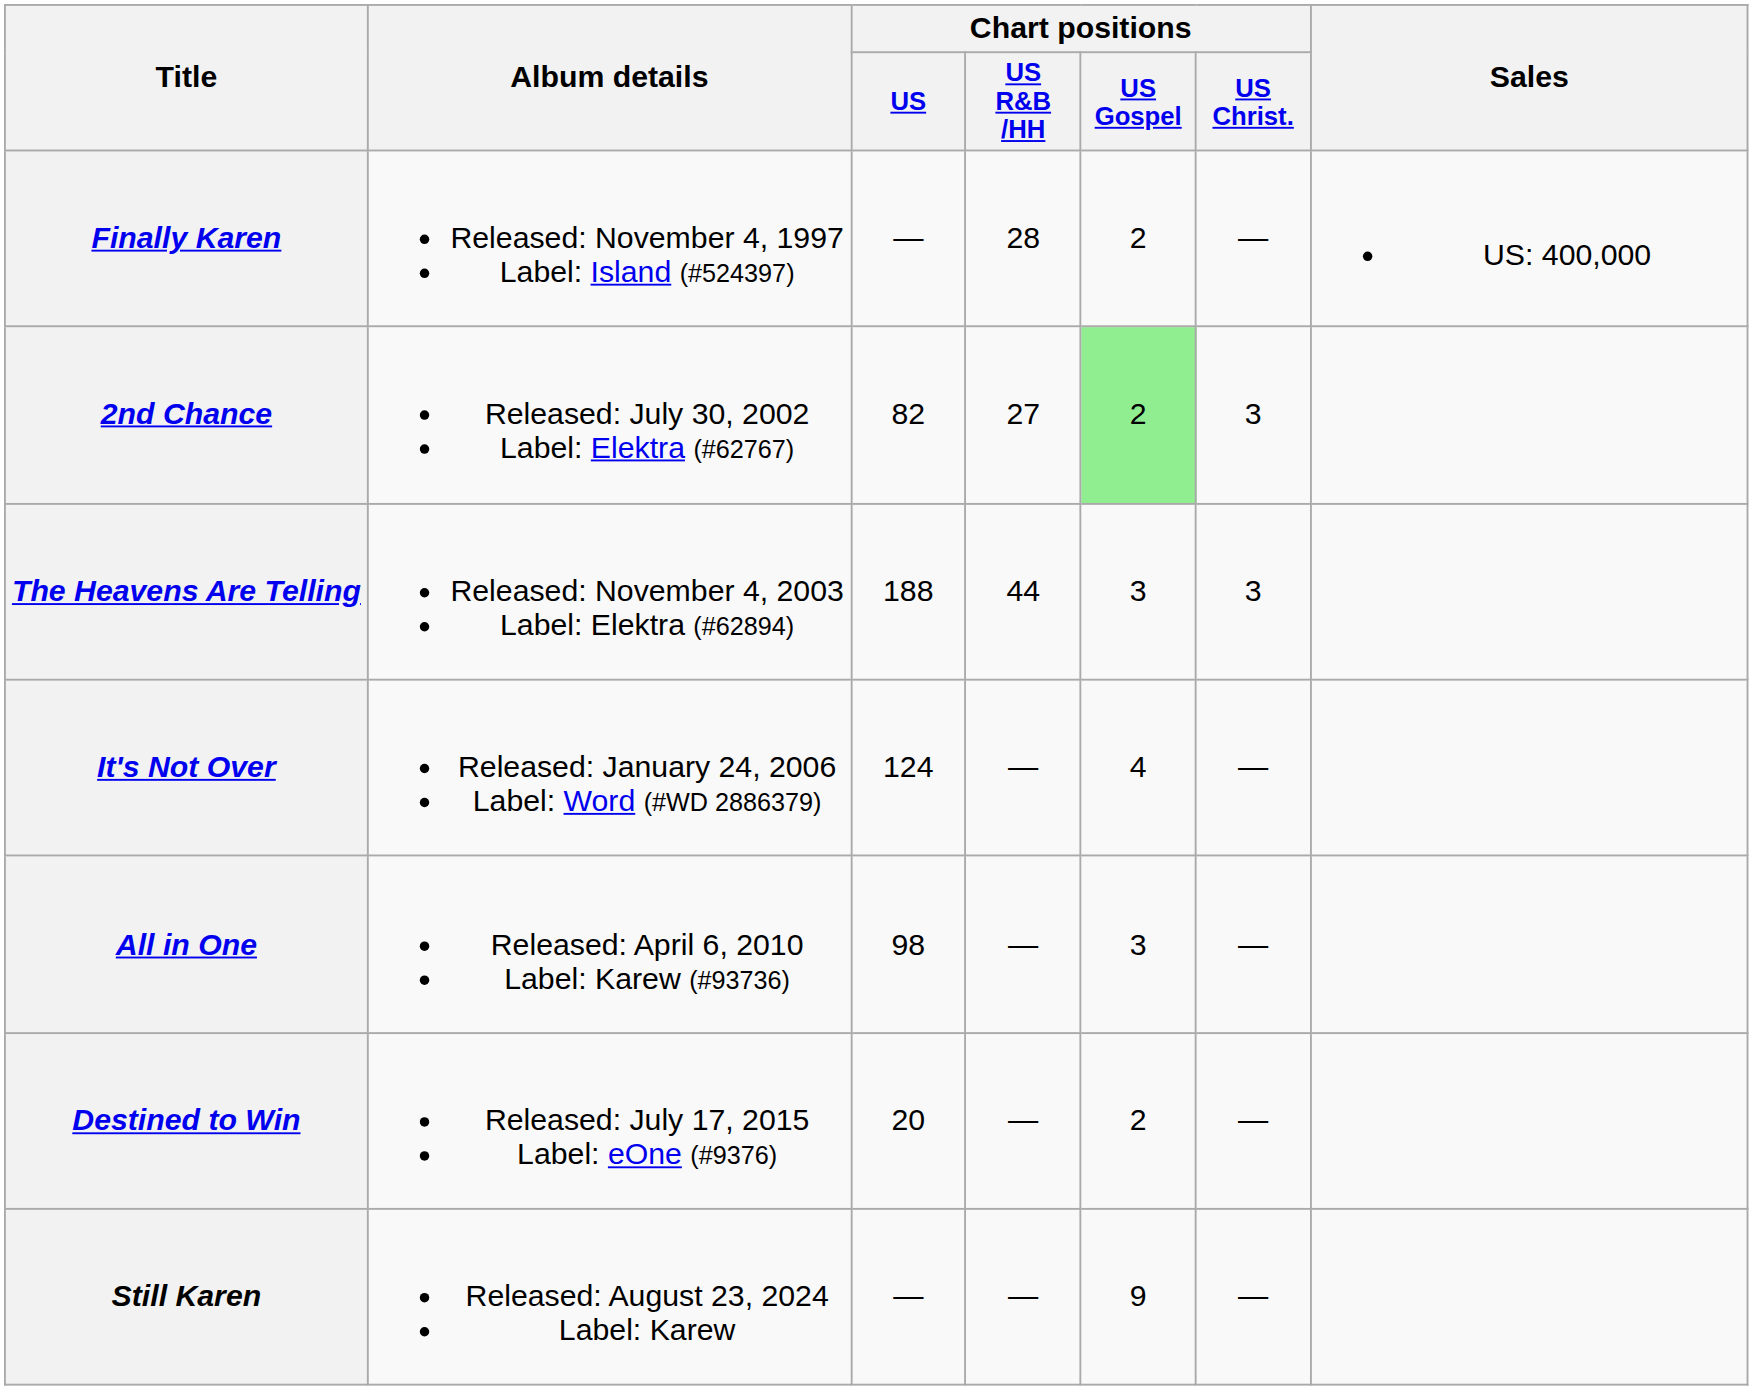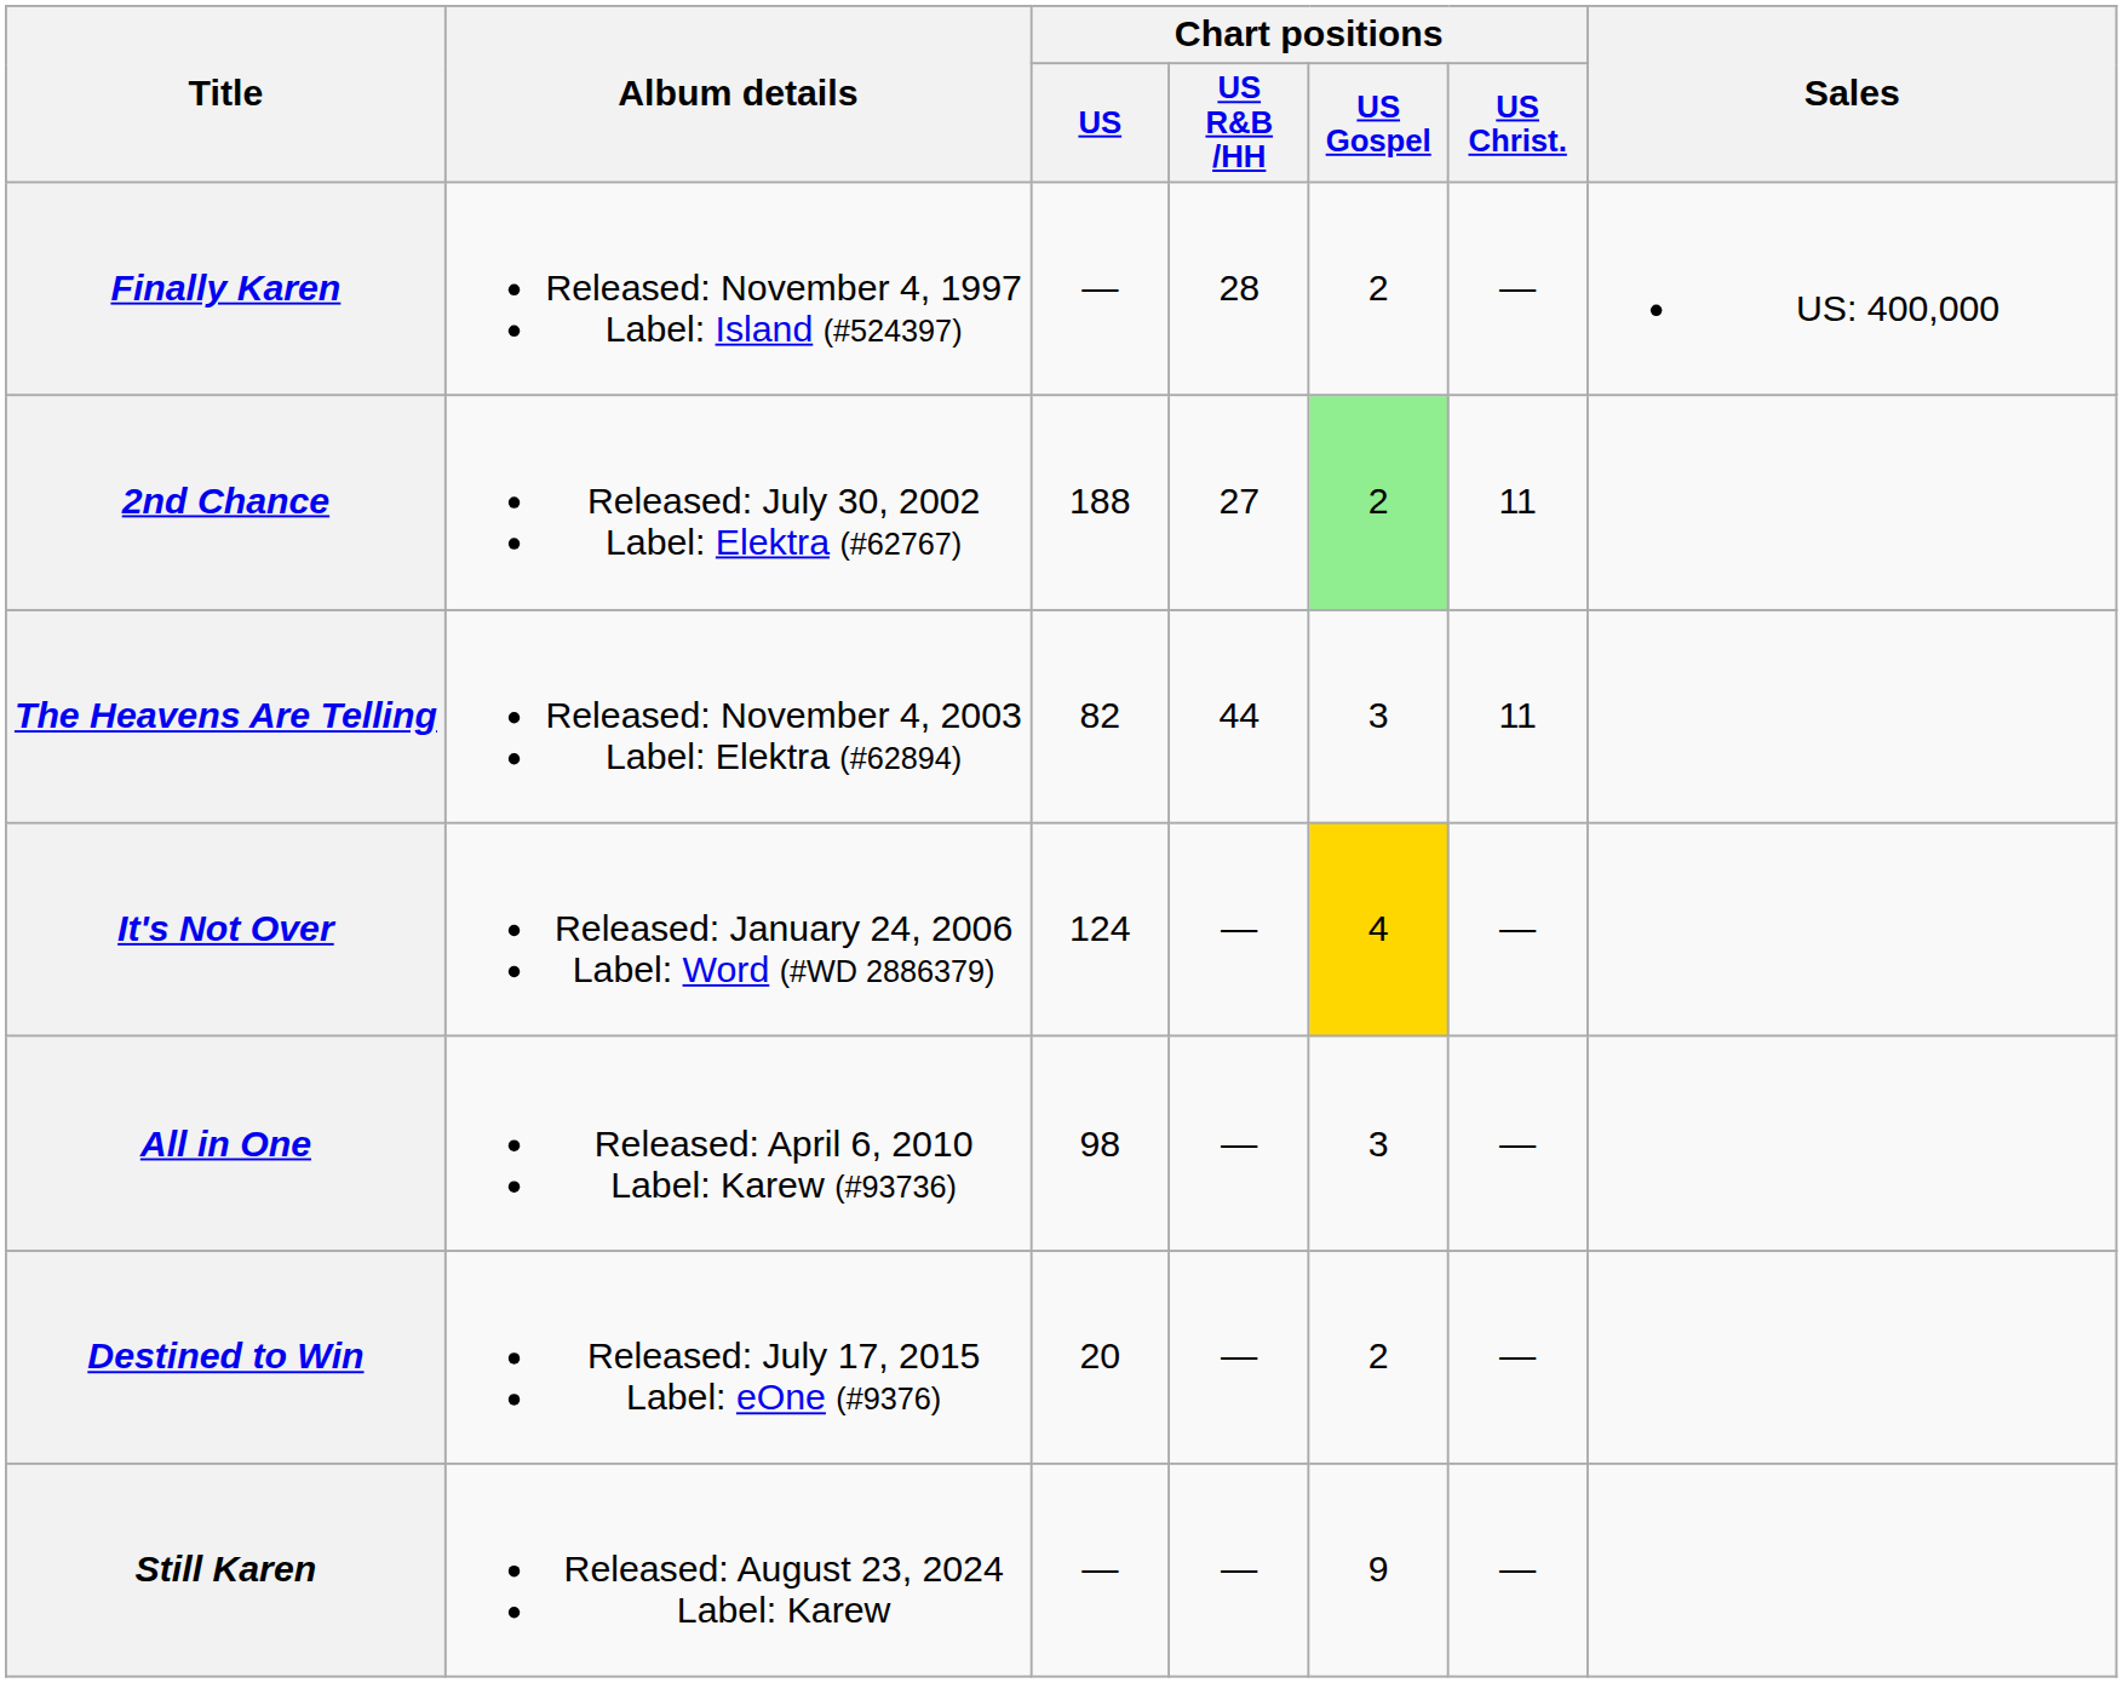2nd Chance | Chart positions / US: 82 -> 188
2nd Chance | Chart positions / US Christ.: 3 -> 11
The Heavens Are Telling | Chart positions / US: 188 -> 82
The Heavens Are Telling | Chart positions / US Christ.: 3 -> 11
It's Not Over | Chart positions / US Gospel: no background -> gold background
